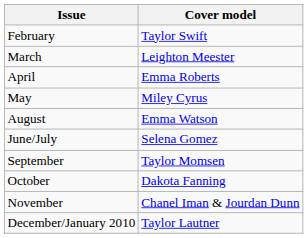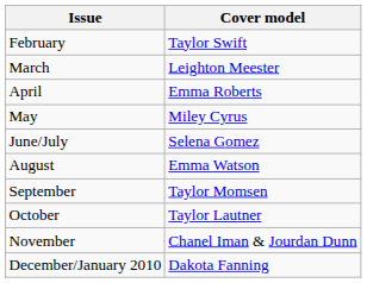rows swapped: June/July <-> August
October | Cover model: Dakota Fanning -> Taylor Lautner
December/January 2010 | Cover model: Taylor Lautner -> Dakota Fanning
